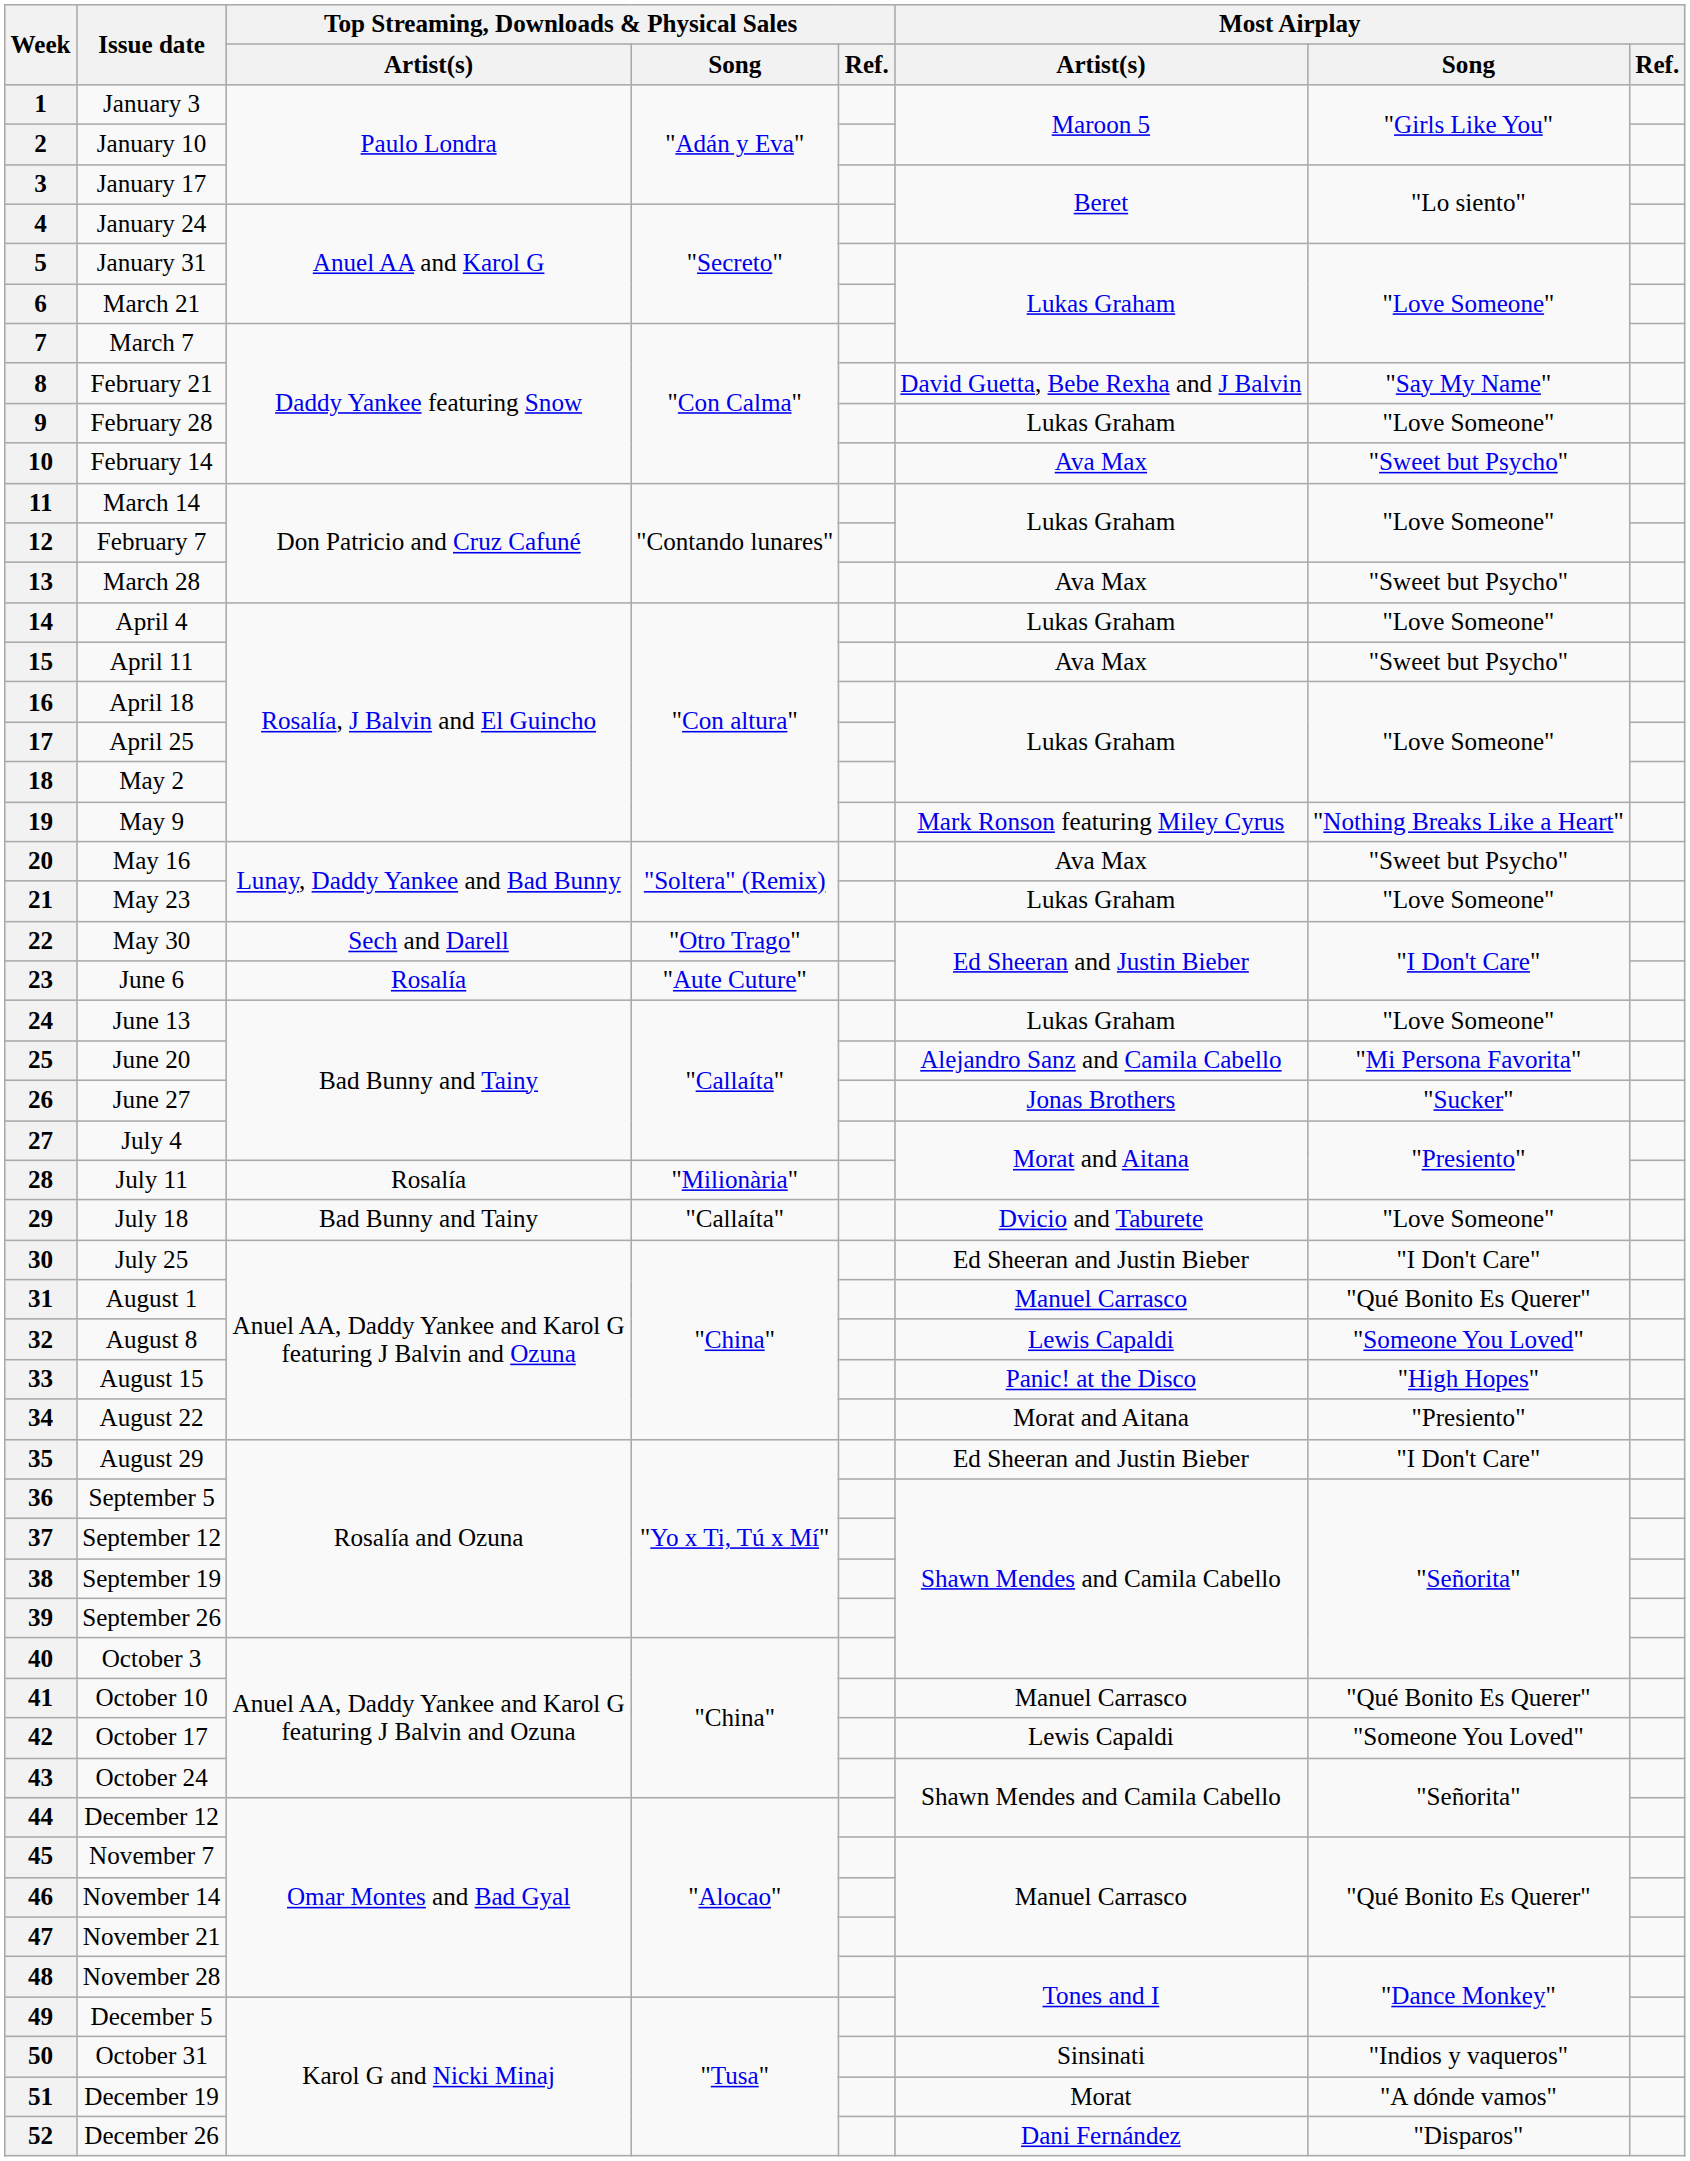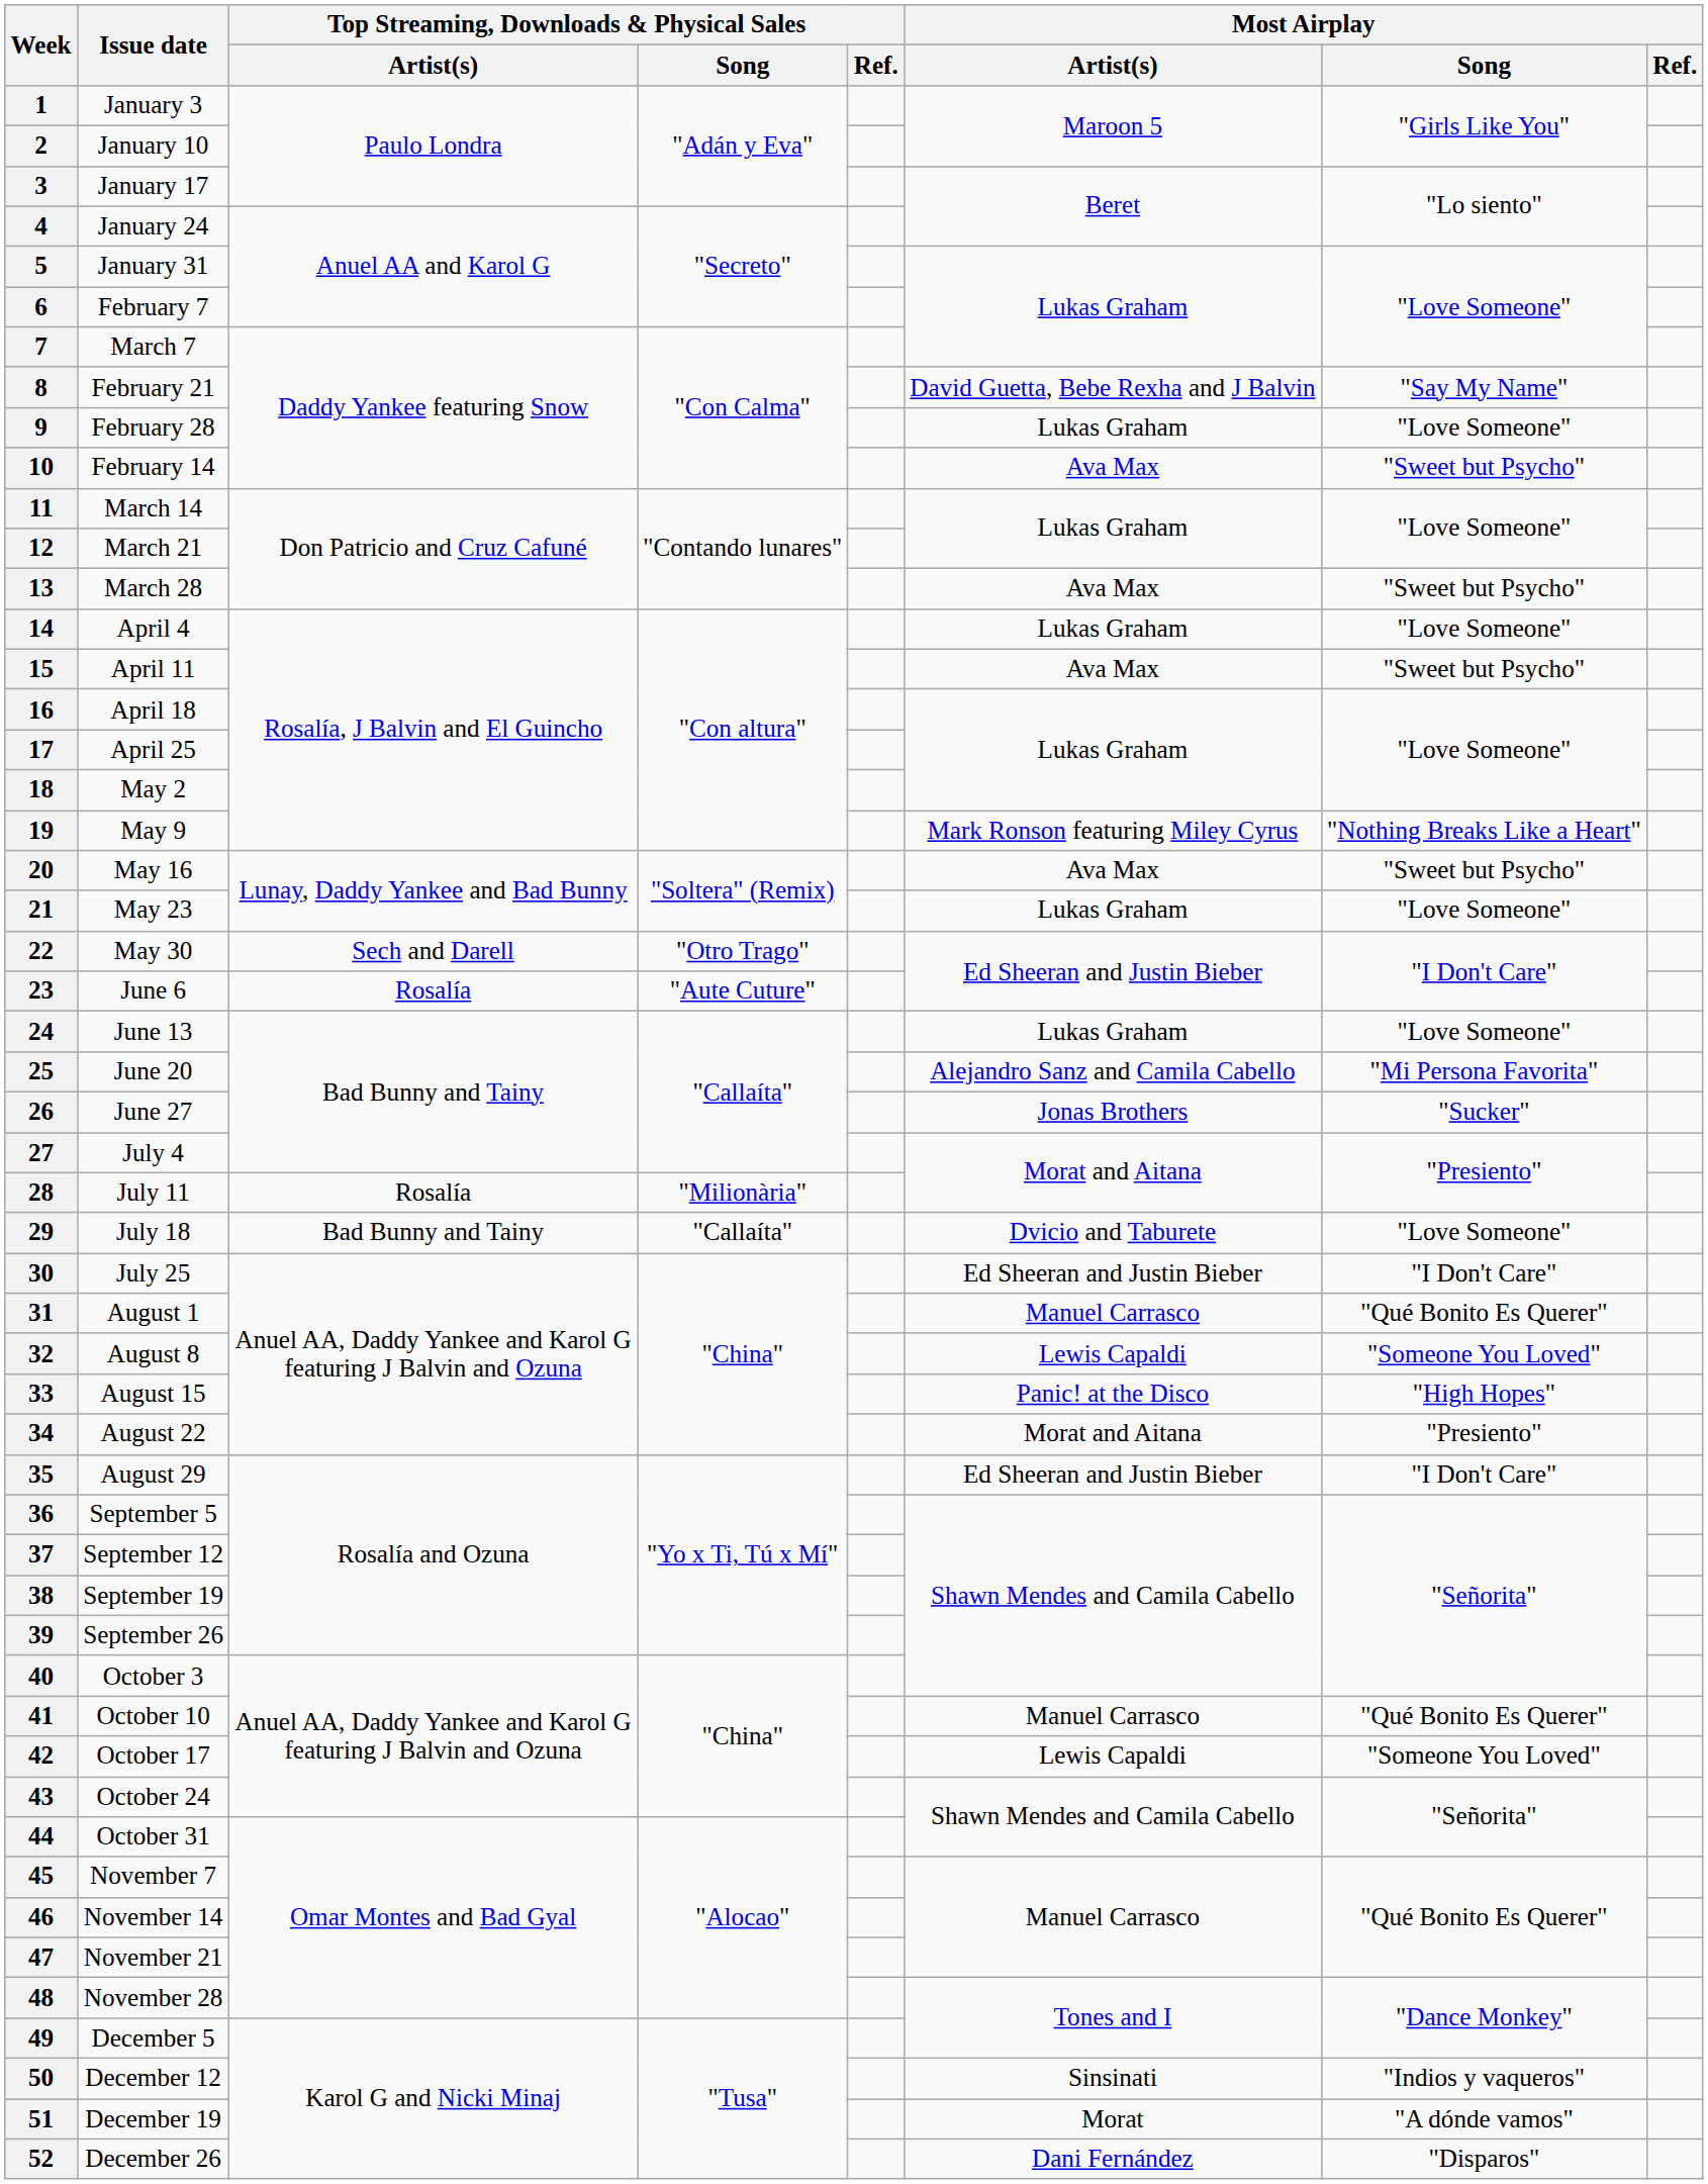6 | Issue date: March 21 -> February 7
12 | Issue date: February 7 -> March 21
44 | Issue date: December 12 -> October 31
50 | Issue date: October 31 -> December 12
